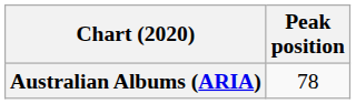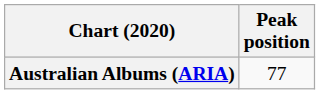Australian Albums (ARIA) | Peak position: 78 -> 77
